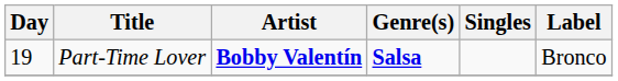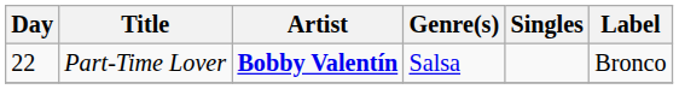Part-Time Lover | Day: 19 -> 22
Part-Time Lover | Genre(s): bold -> normal
